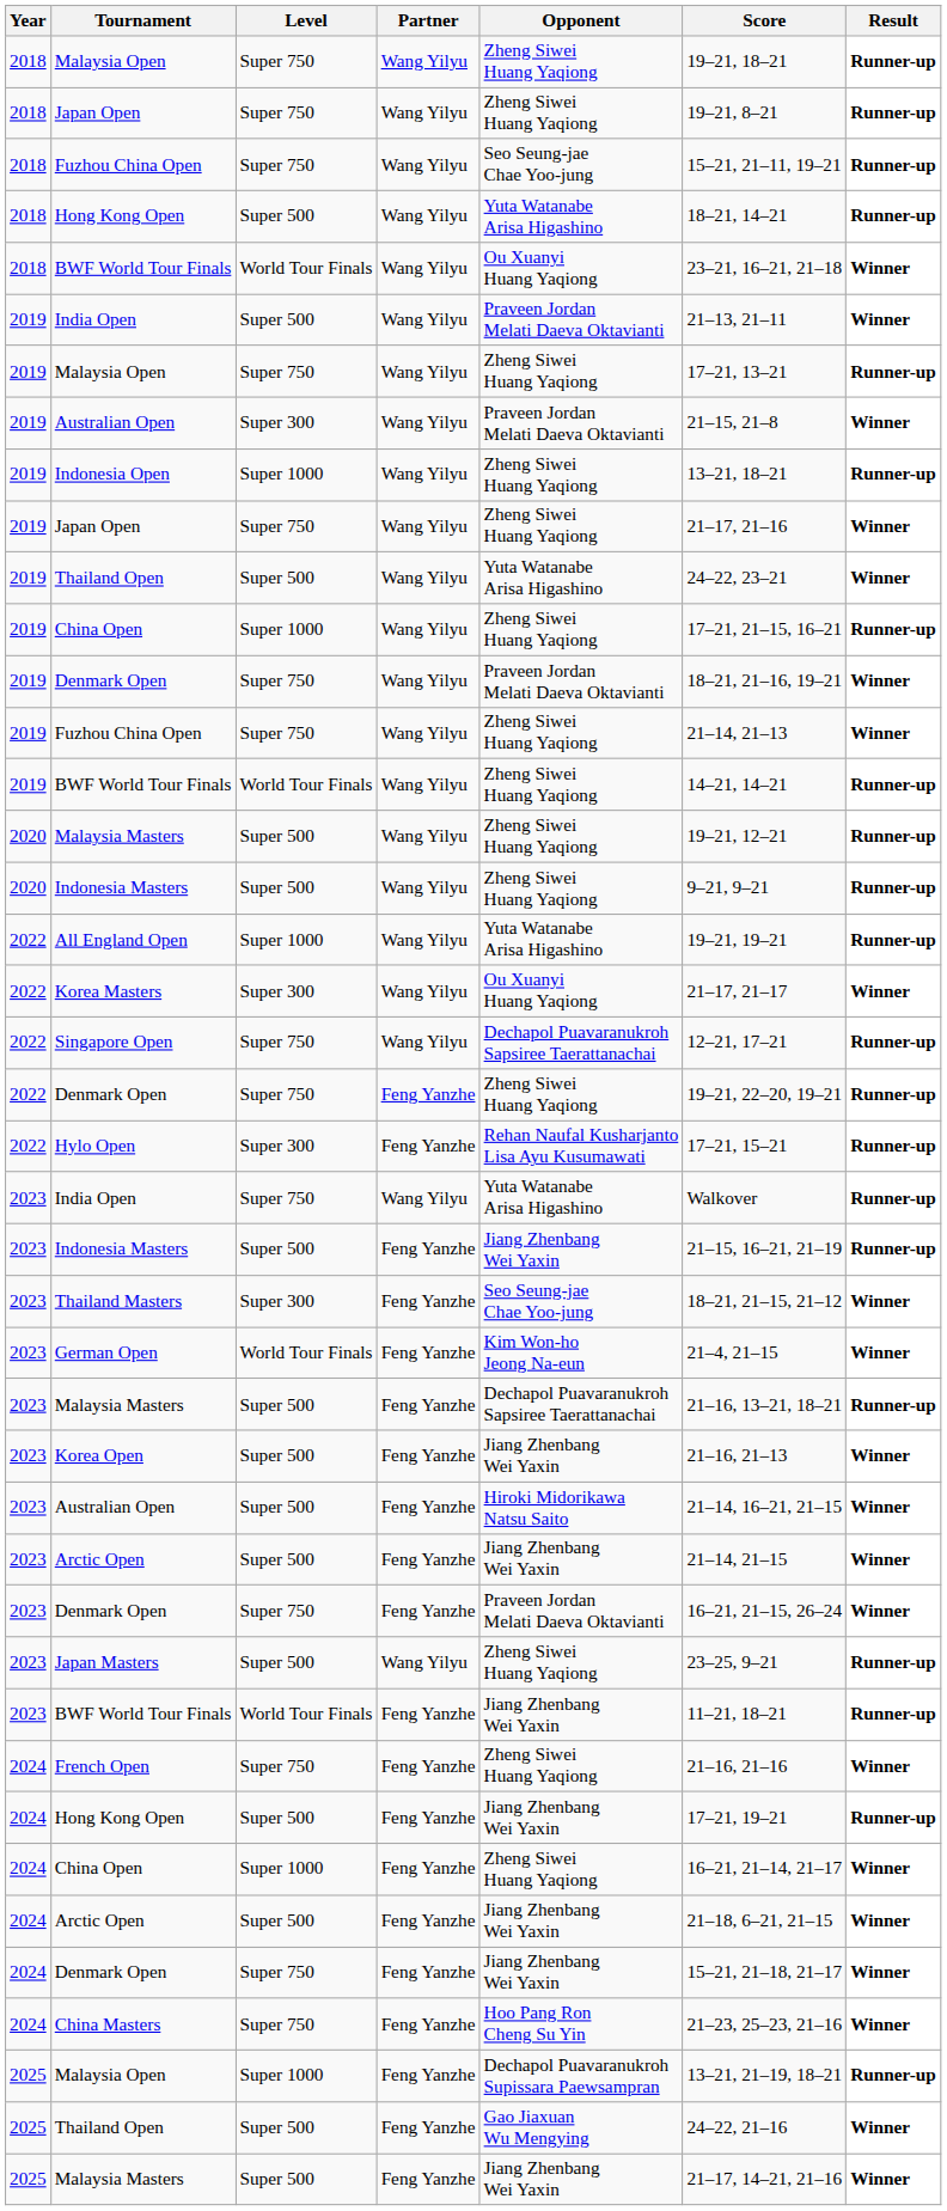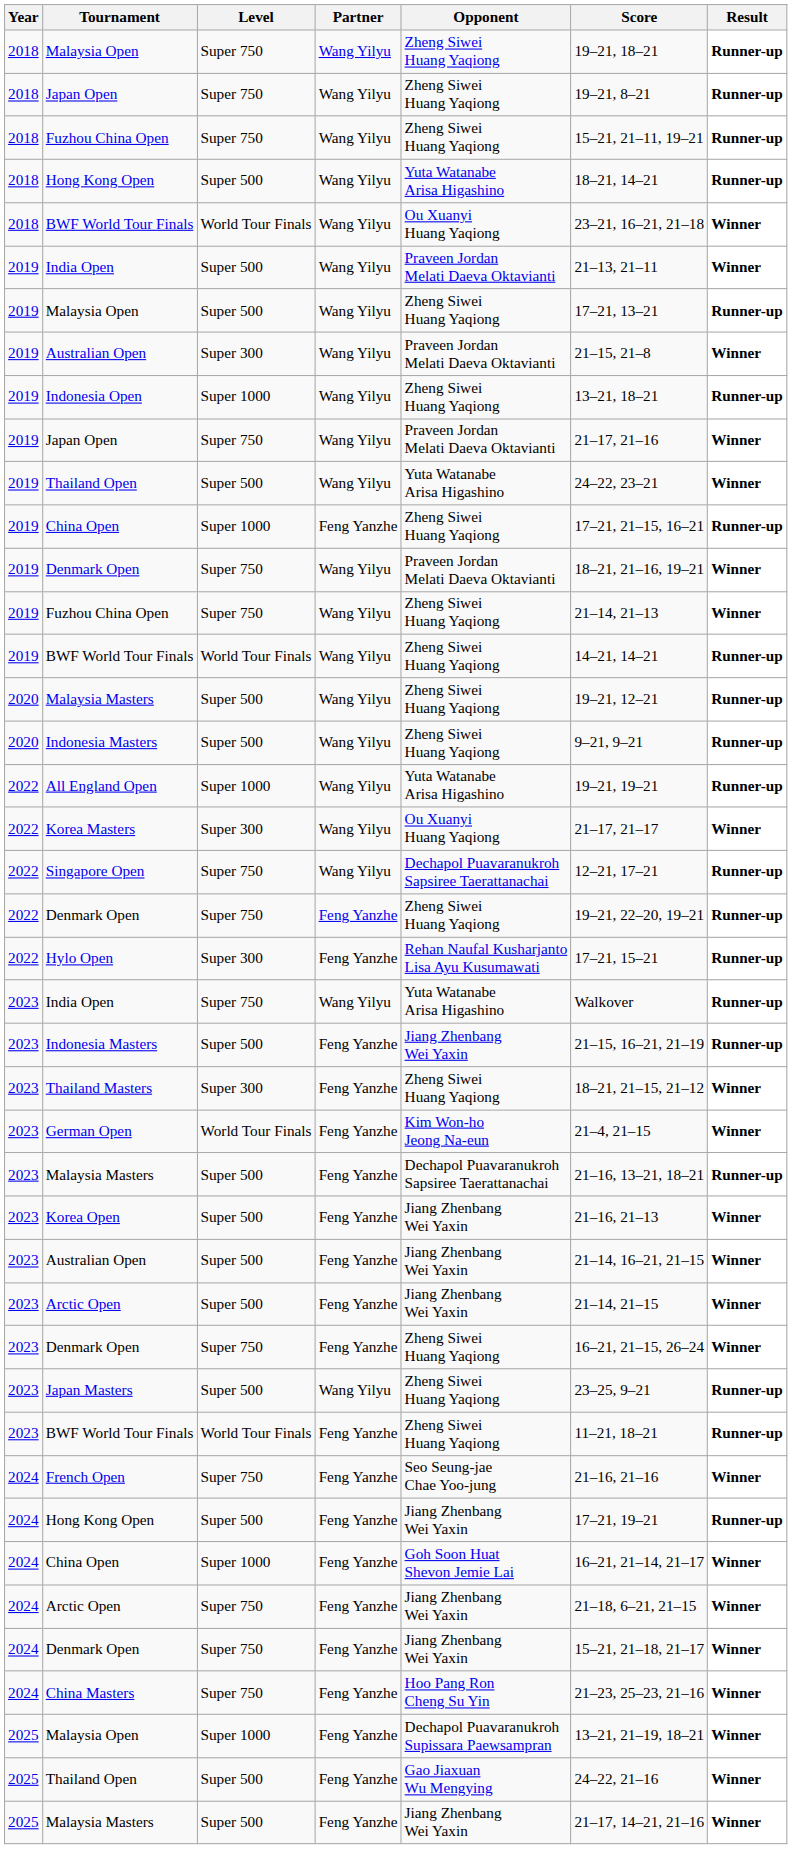2018 / Fuzhou China Open | Opponent: Seo Seung-jae Chae Yoo-jung -> Zheng Siwei Huang Yaqiong
2019 / Malaysia Open | Level: Super 750 -> Super 500
2019 / Japan Open | Opponent: Zheng Siwei Huang Yaqiong -> Praveen Jordan Melati Daeva Oktavianti
2019 / China Open | Partner: Wang Yilyu -> Feng Yanzhe
Thailand Masters | Opponent: Seo Seung-jae Chae Yoo-jung -> Zheng Siwei Huang Yaqiong
2023 / Australian Open | Opponent: Hiroki Midorikawa Natsu Saito -> Jiang Zhenbang Wei Yaxin
2023 / Denmark Open | Opponent: Praveen Jordan Melati Daeva Oktavianti -> Zheng Siwei Huang Yaqiong
2023 / BWF World Tour Finals | Opponent: Jiang Zhenbang Wei Yaxin -> Zheng Siwei Huang Yaqiong
French Open | Opponent: Zheng Siwei Huang Yaqiong -> Seo Seung-jae Chae Yoo-jung
2024 / China Open | Opponent: Zheng Siwei Huang Yaqiong -> Goh Soon Huat Shevon Jemie Lai
2024 / Arctic Open | Level: Super 500 -> Super 750
2025 / Malaysia Open | Result: Runner-up -> Winner
